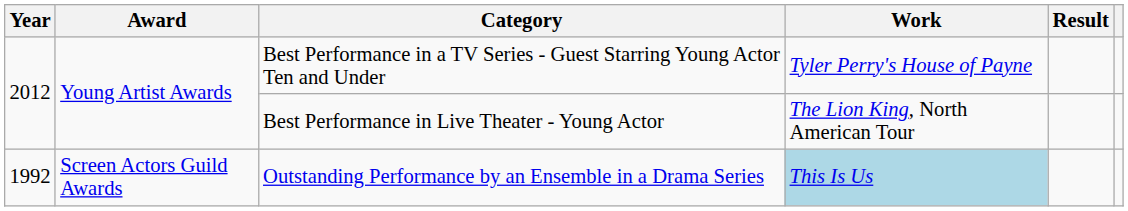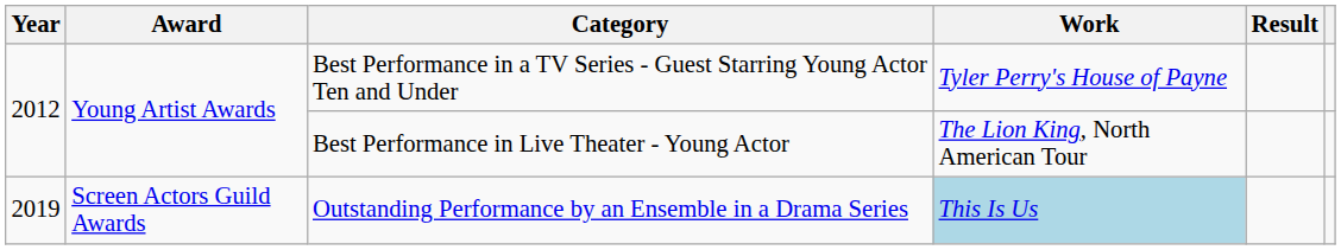Outstanding Performance by an Ensemble in a Drama Series | Year: 1992 -> 2019
